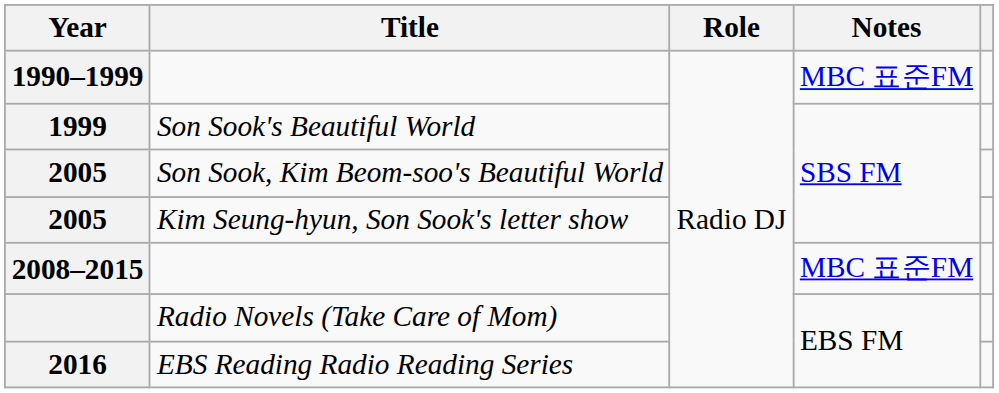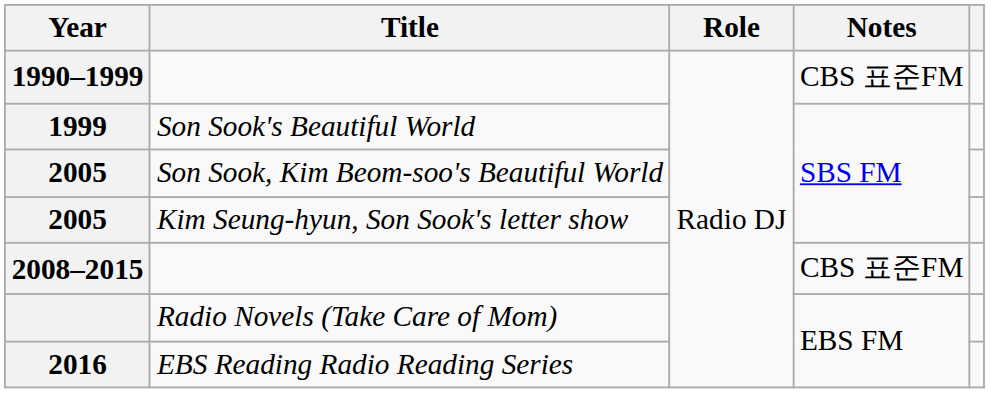1990–1999 | Notes: MBC 표준FM -> CBS 표준FM
2008–2015 | Notes: MBC 표준FM -> CBS 표준FM
